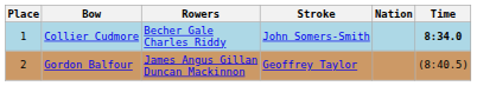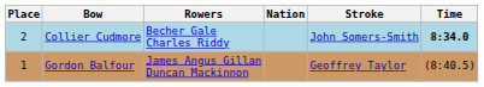columns swapped: Stroke <-> Nation
Collier Cudmore | Place: 1 -> 2
Gordon Balfour | Place: 2 -> 1
